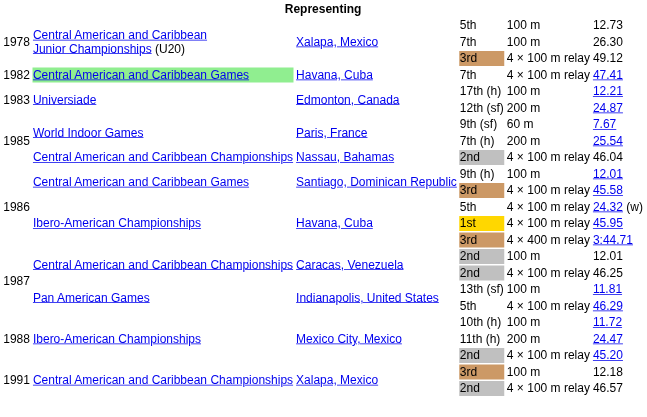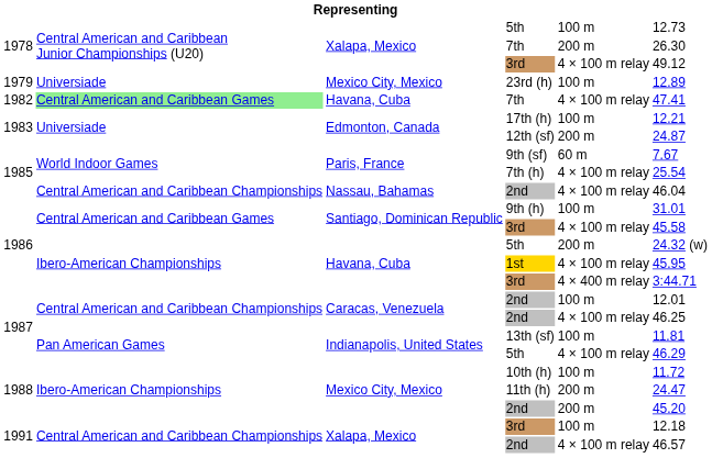1978 / 7th | column 5: 100 m -> 200 m
+ row: 1979 | Universiade | Mexico City, Mexico | 23rd (h) | 100 m | 12.89
7th (h) | column 5: 200 m -> 4 × 100 m relay
9th (h) | column 6: 12.01 -> 31.01
1986 / 5th | column 5: 4 × 100 m relay -> 200 m
1988 / 2nd | column 5: 4 × 100 m relay -> 200 m
